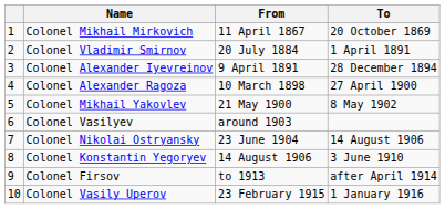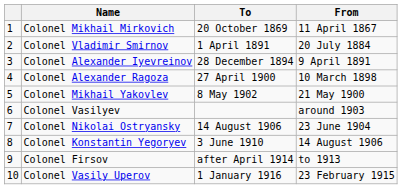columns swapped: From <-> To
